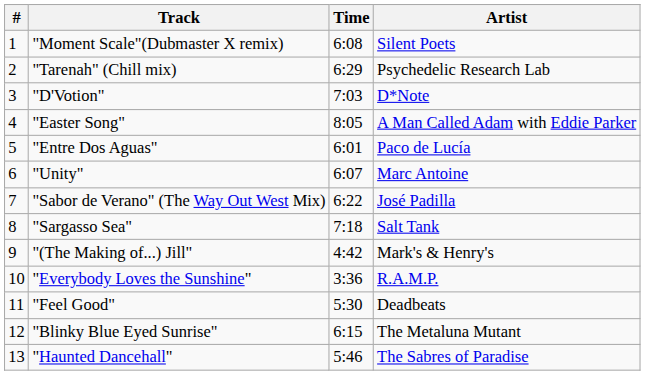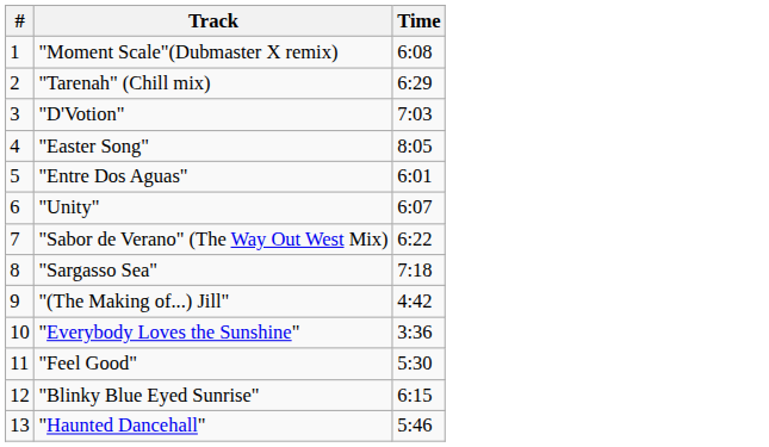- column: Artist | Silent Poets | Psychedelic Research Lab | D*Note | A Man Called Adam with Eddie Parker | Paco de Lucía | Marc Antoine | José Padilla | Salt Tank | Mark's & Henry's | R.A.M.P. | Deadbeats | The Metaluna Mutant | The Sabres of Paradise
